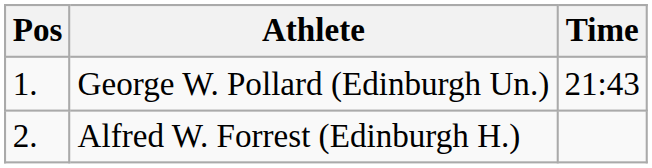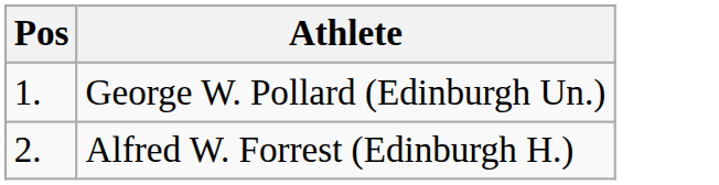- column: Time | 21:43
